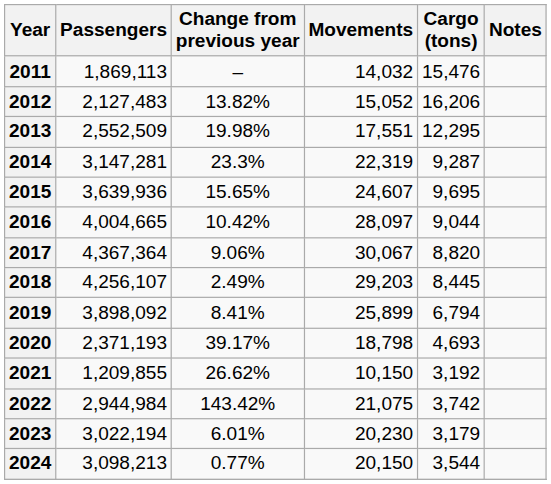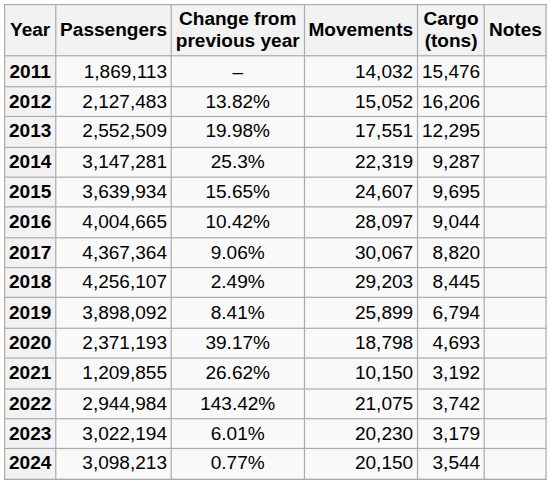2014 | Change from previous year: 23.3% -> 25.3%
2015 | Passengers: 3,639,936 -> 3,639,934
